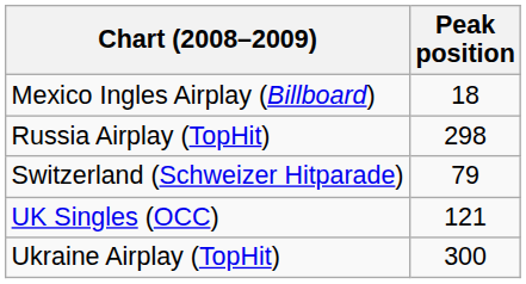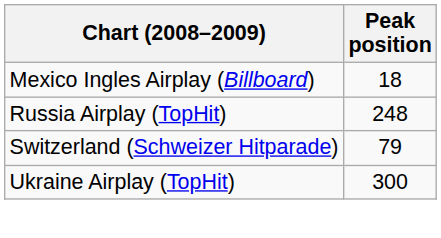Russia Airplay (TopHit) | Peak position: 298 -> 248
- row: UK Singles (OCC) | 121
